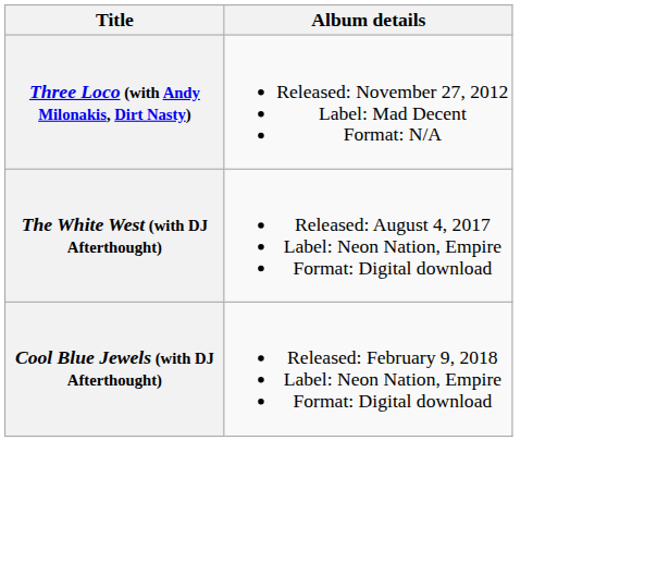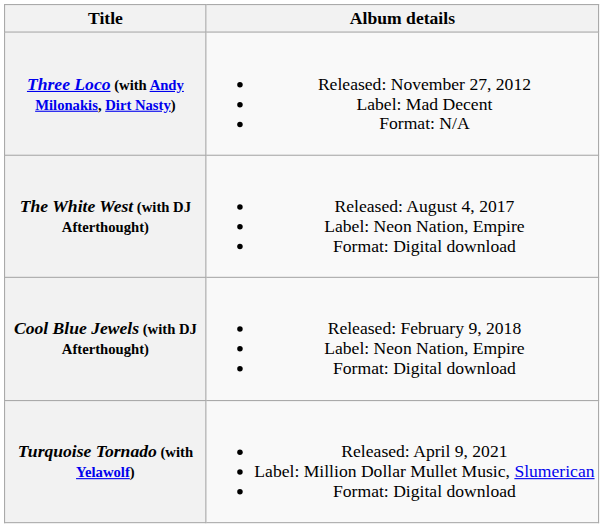+ row: Turquoise Tornado (with Yelawolf) | Released: April 9, 2021 Label: Million Dollar Mullet Music, Slumerican Format: Digital download
